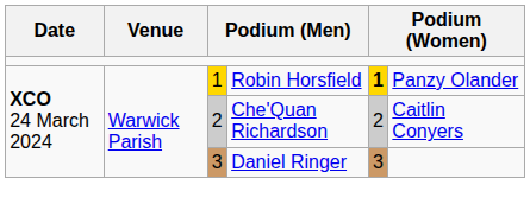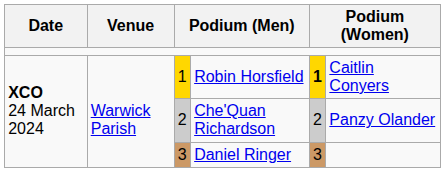Robin Horsfield | column 6: Panzy Olander -> Caitlin Conyers
Che'Quan Richardson | column 6: Caitlin Conyers -> Panzy Olander
